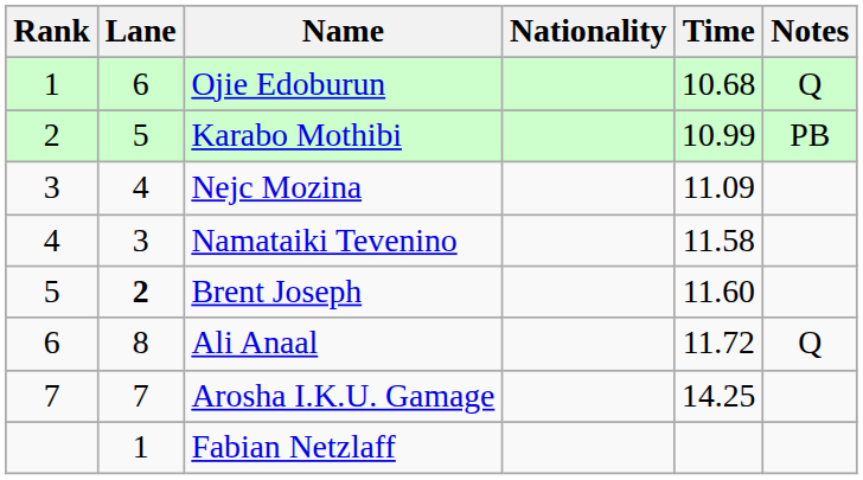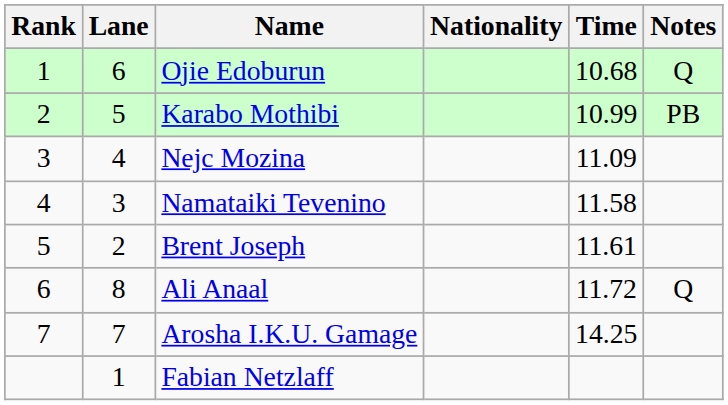Brent Joseph | Lane: bold -> normal
Brent Joseph | Time: 11.60 -> 11.61
